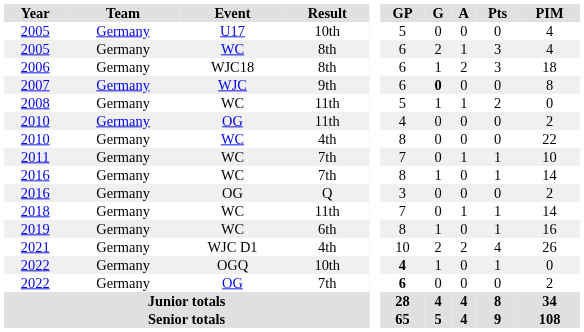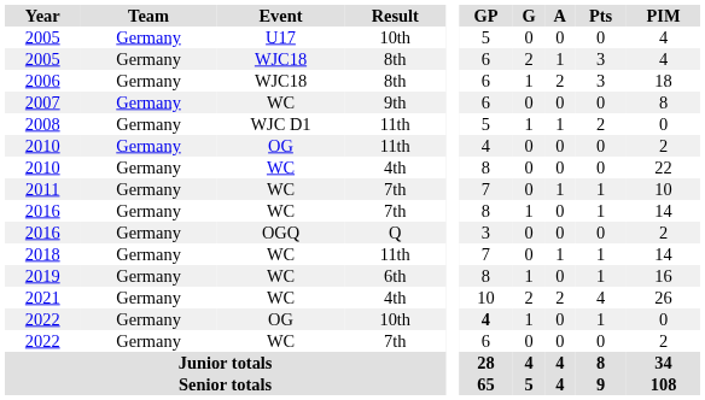2005 / 8th | Event: WC -> WJC18
2007 | Event: WJC -> WC
2007 | G: bold -> normal
2008 | Event: WC -> WJC D1
2016 / Q | Event: OG -> OGQ
2021 | Event: WJC D1 -> WC
2022 / 10th | Event: OGQ -> OG
2022 / 7th | Event: OG -> WC
2022 / 7th | GP: bold -> normal
